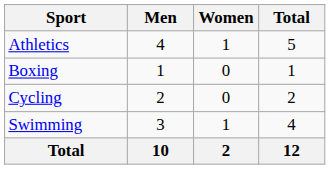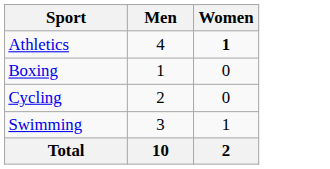- column: Total | 5 | 1 | 2 | 4 | 12
Athletics | Women: normal -> bold
